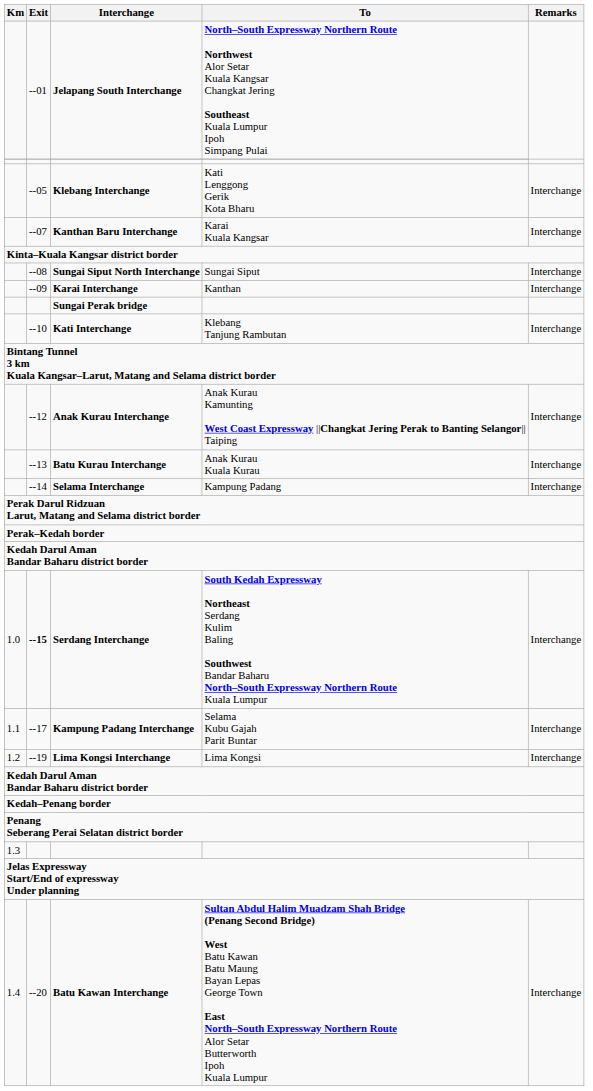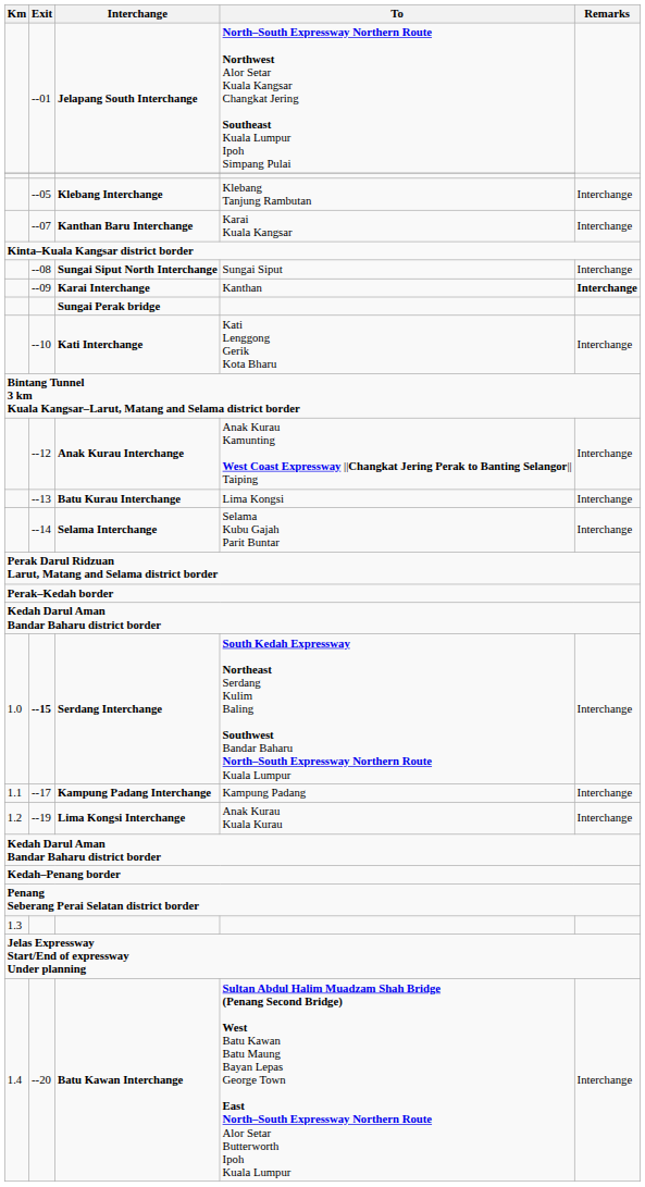Klebang Interchange | To: Kati Lenggong Gerik Kota Bharu -> Klebang Tanjung Rambutan
Karai Interchange | Remarks: normal -> bold
Kati Interchange | To: Klebang Tanjung Rambutan -> Kati Lenggong Gerik Kota Bharu
Batu Kurau Interchange | To: Anak Kurau Kuala Kurau -> Lima Kongsi
Selama Interchange | To: Kampung Padang -> Selama Kubu Gajah Parit Buntar
Kampung Padang Interchange | To: Selama Kubu Gajah Parit Buntar -> Kampung Padang
Lima Kongsi Interchange | To: Lima Kongsi -> Anak Kurau Kuala Kurau
